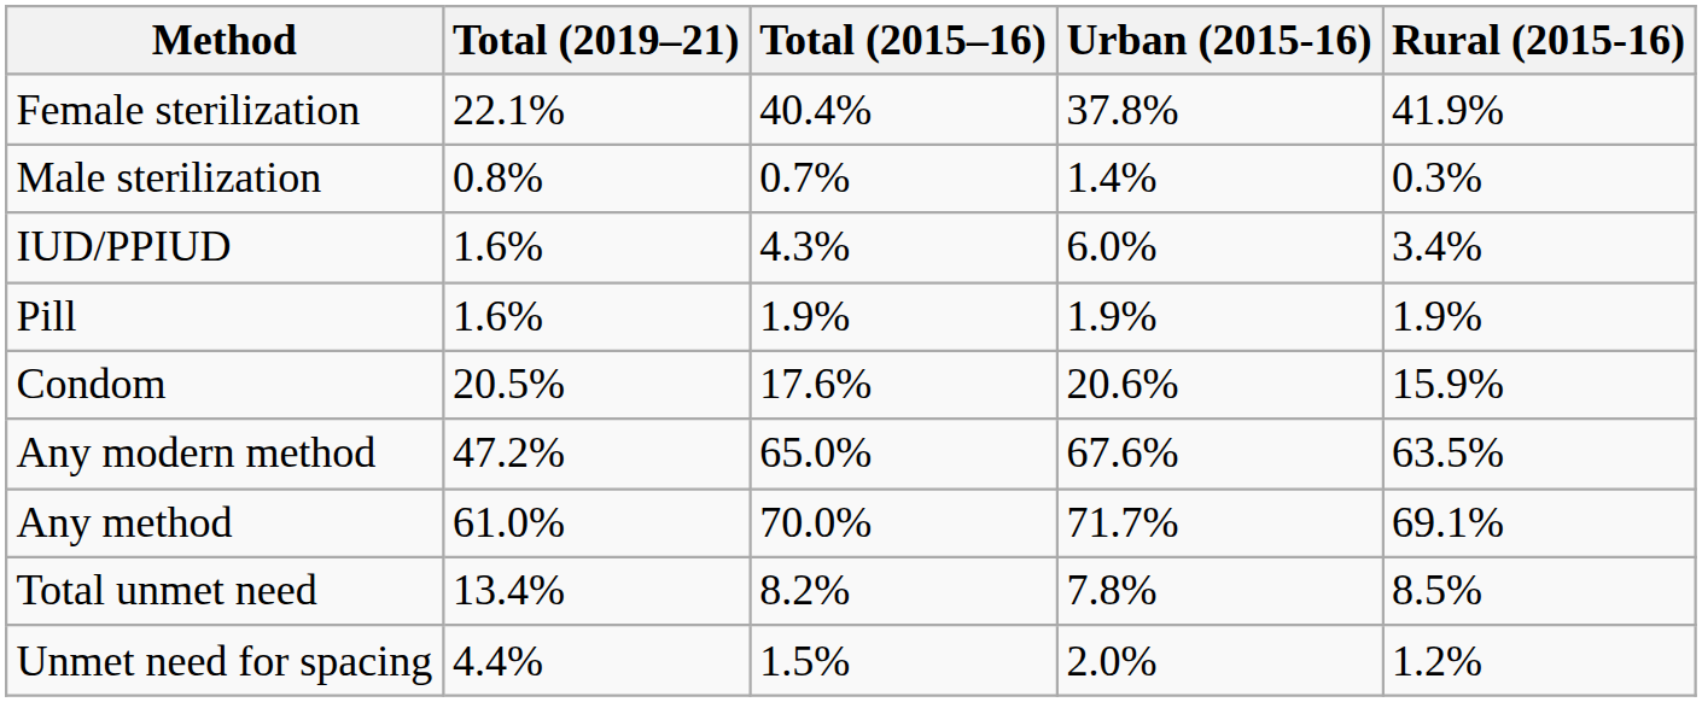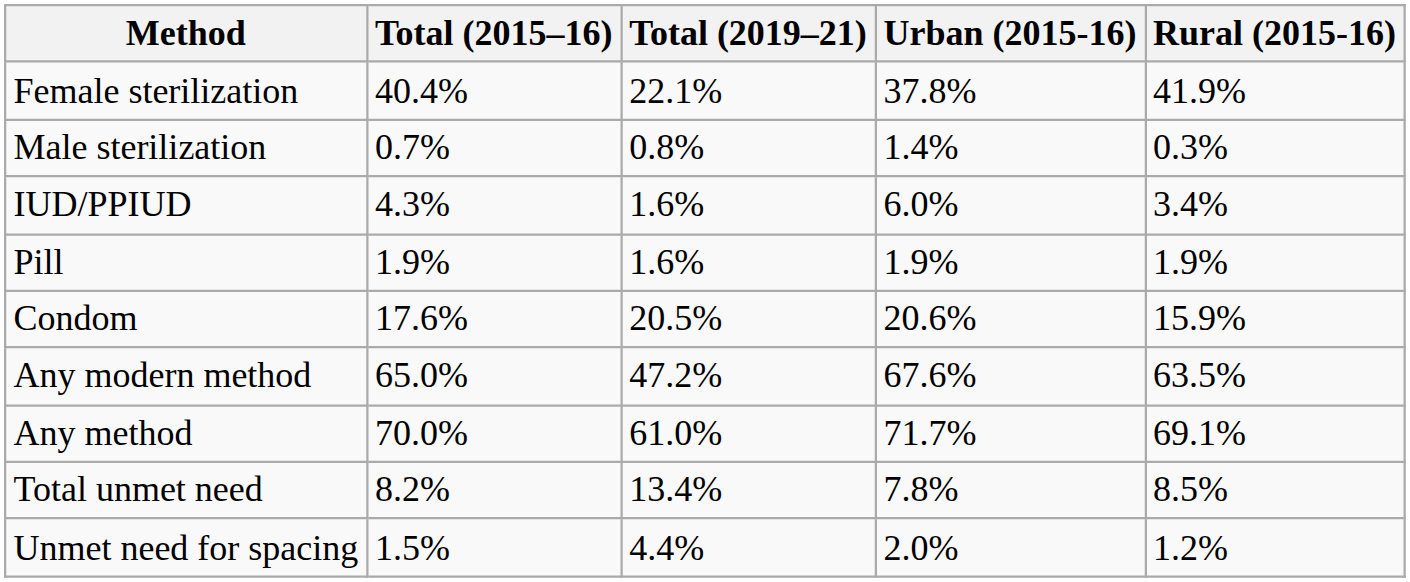columns swapped: Total (2019–21) <-> Total (2015–16)
